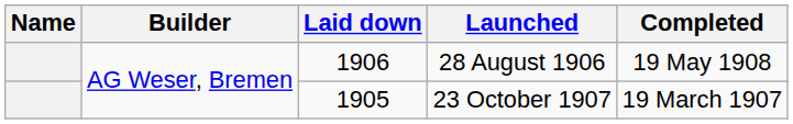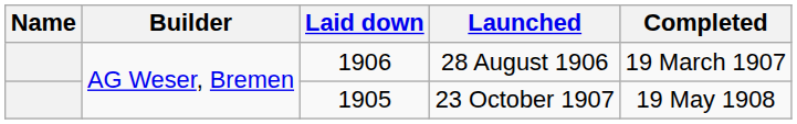28 August 1906 | Completed: 19 May 1908 -> 19 March 1907
23 October 1907 | Completed: 19 March 1907 -> 19 May 1908
